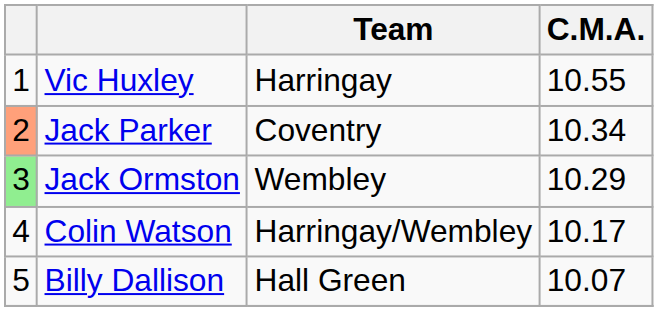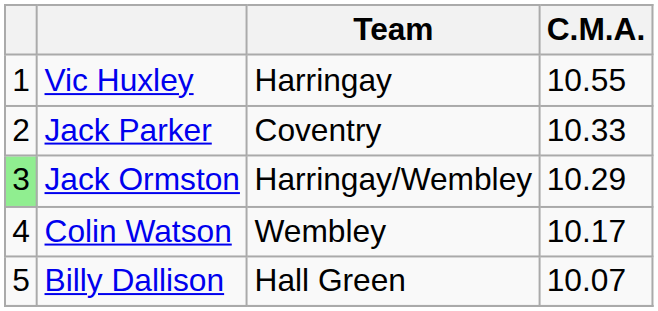Jack Parker | column 1: lightsalmon background -> no background
Jack Parker | C.M.A.: 10.34 -> 10.33
Jack Ormston | Team: Wembley -> Harringay/Wembley
Colin Watson | Team: Harringay/Wembley -> Wembley
